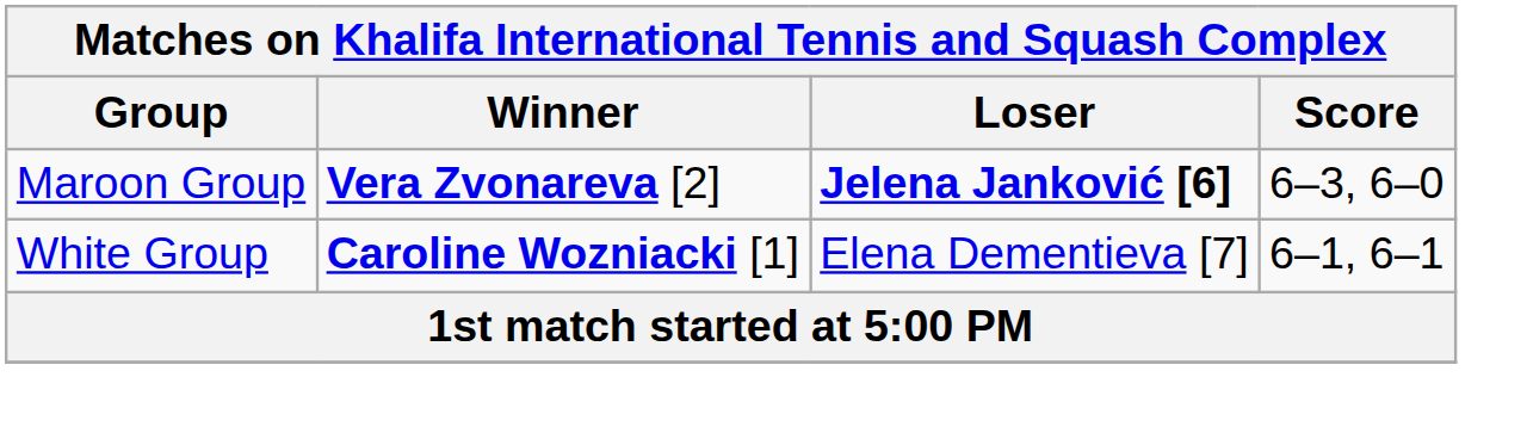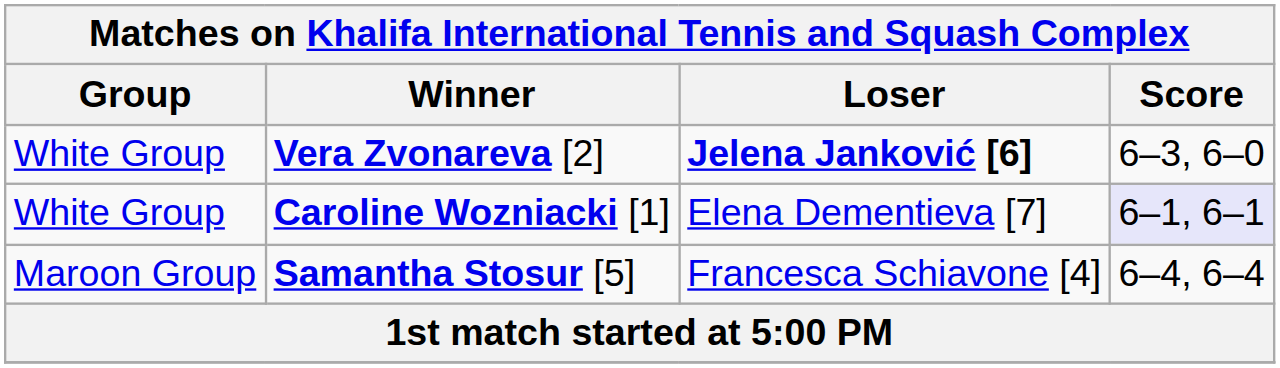Vera Zvonareva [2] | Group: Maroon Group -> White Group
Caroline Wozniacki [1] | Score: no background -> lavender background
+ row: Maroon Group | Samantha Stosur [5] | Francesca Schiavone [4] | 6–4, 6–4
